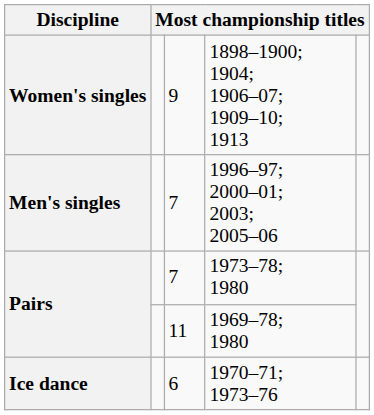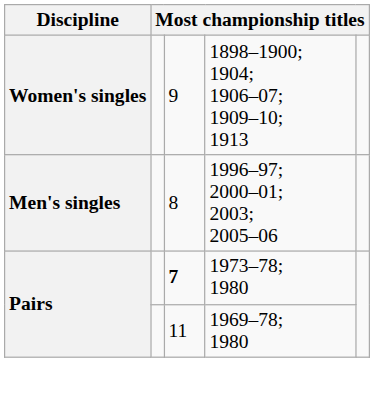1996–97; 2000–01; 2003; 2005–06 | column 3: 7 -> 8
1973–78; 1980 | column 3: normal -> bold
- row: Ice dance | 6 | 1970–71; 1973–76
